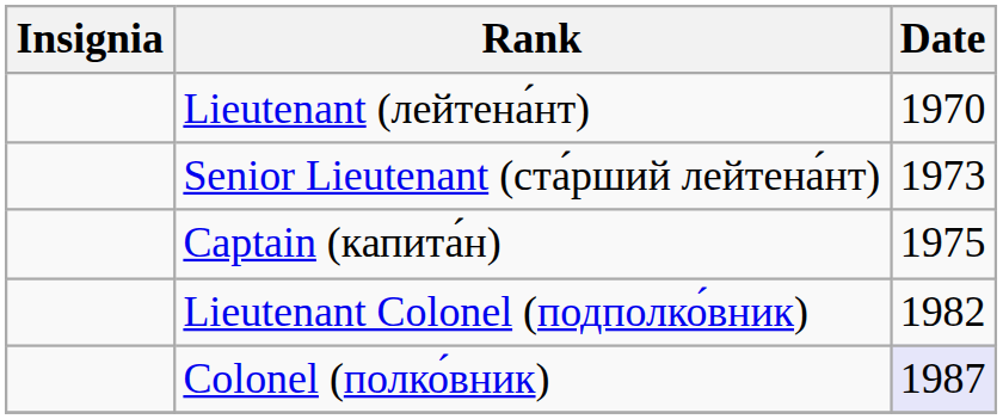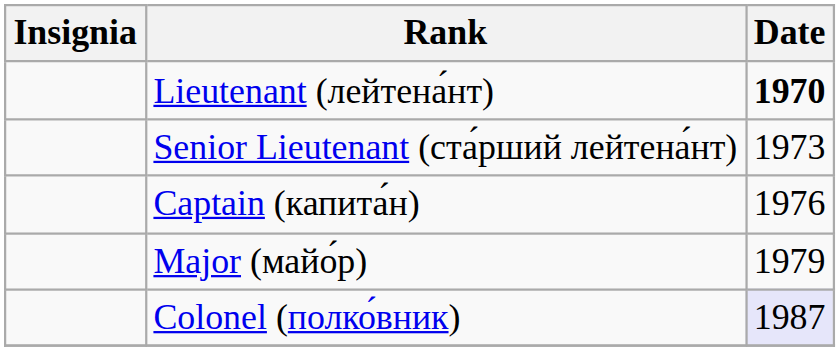Lieutenant (лейтена́нт) | Date: normal -> bold
Captain (капита́н) | Date: 1975 -> 1976
+ row: Major (майо́р) | 1979
- row: Lieutenant Colonel (подполко́вник) | 1982
